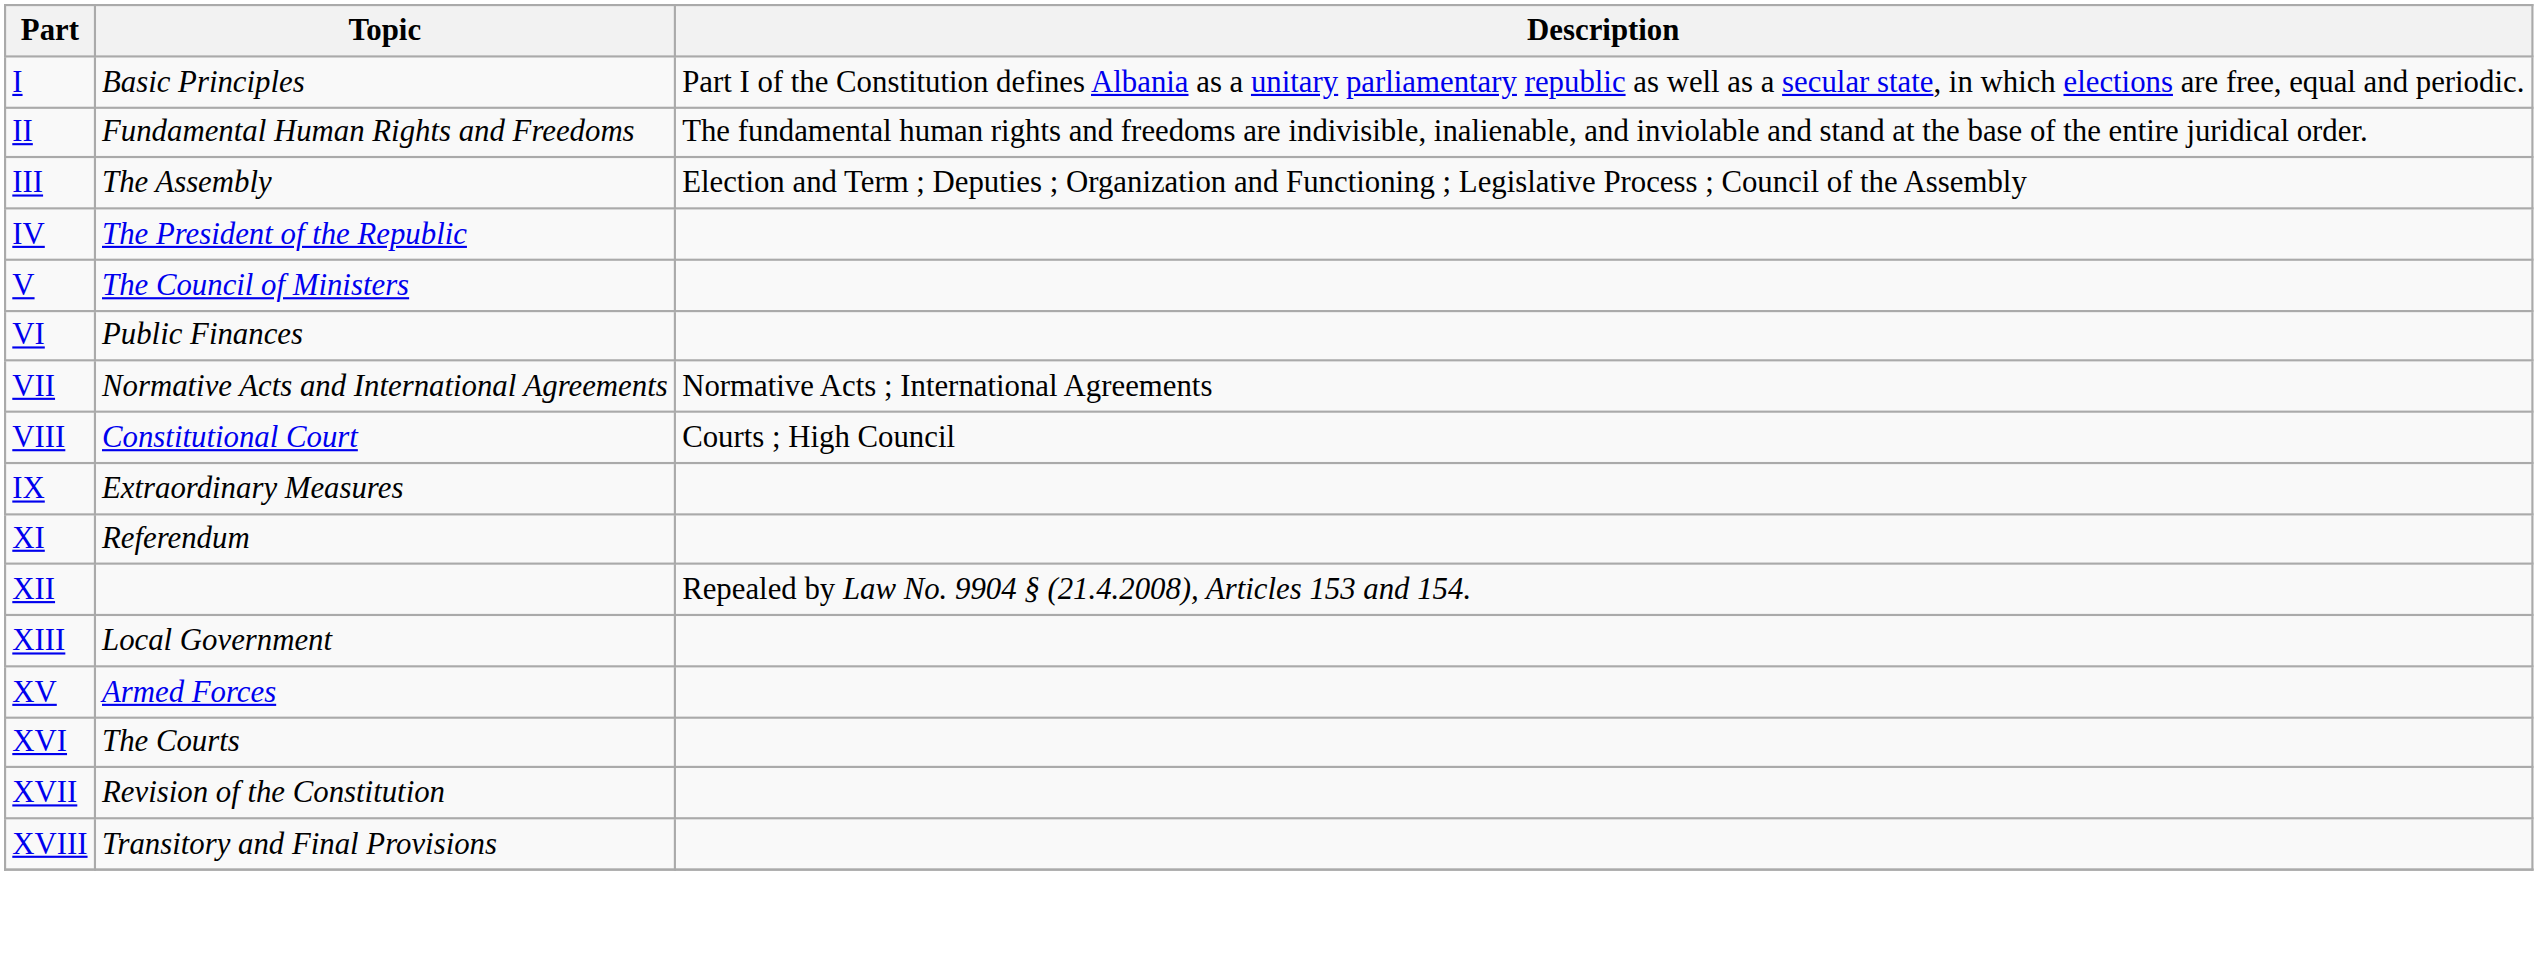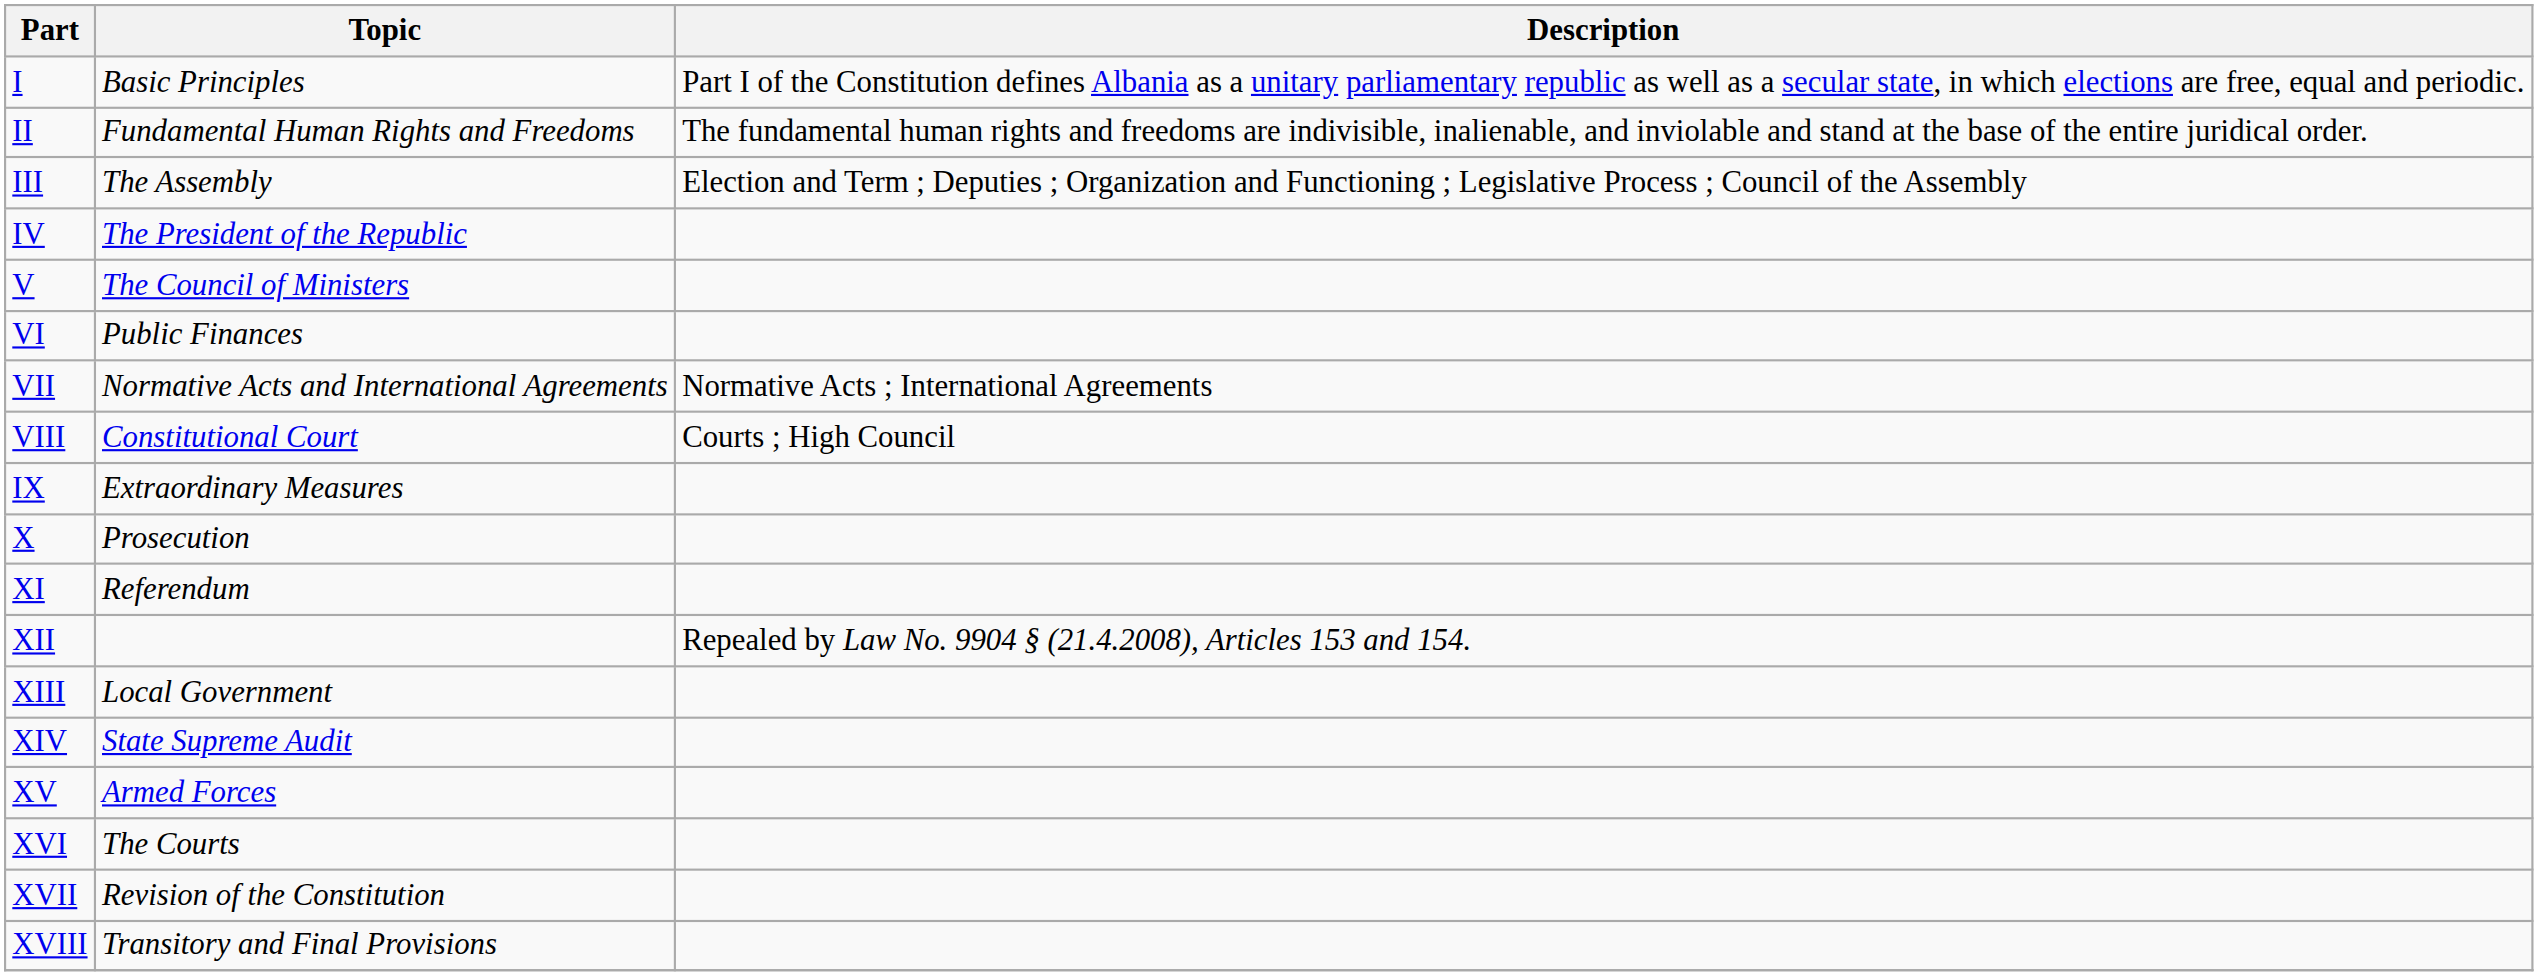+ row: X | Prosecution
+ row: XIV | State Supreme Audit
